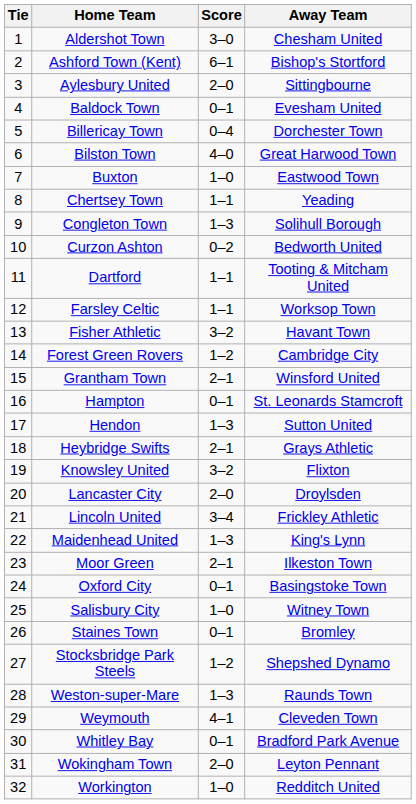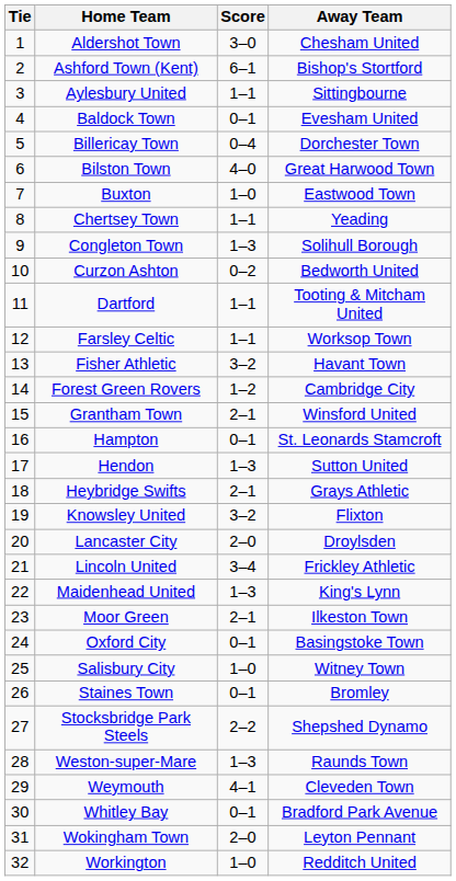Aylesbury United | Score: 2–0 -> 1–1
Stocksbridge Park Steels | Score: 1–2 -> 2–2
